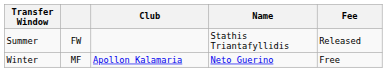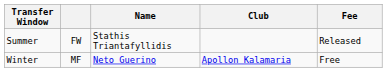columns swapped: Name <-> Club
